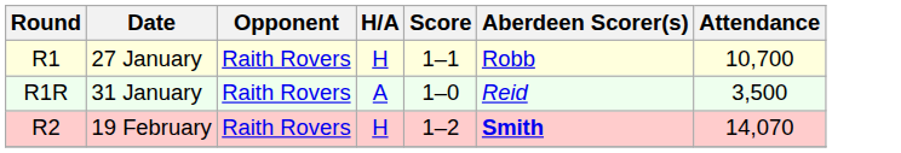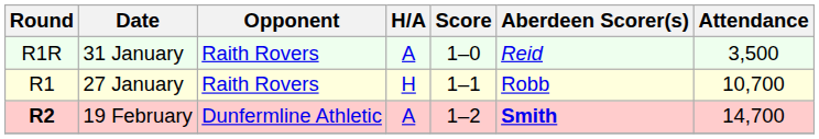rows swapped: 27 January <-> 31 January
19 February | Round: normal -> bold
19 February | Opponent: Raith Rovers -> Dunfermline Athletic
19 February | H/A: H -> A
19 February | Attendance: 14,070 -> 14,700
